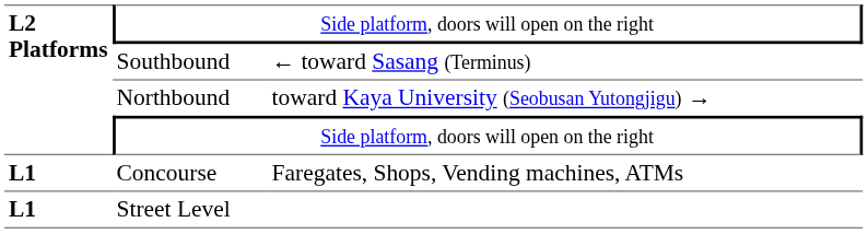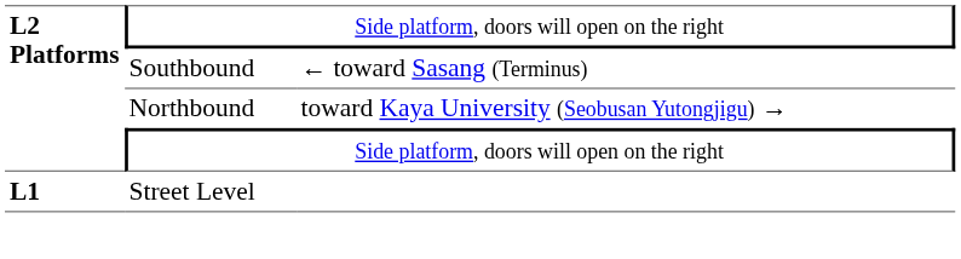- row: L1 | Concourse | Faregates, Shops, Vending machines, ATMs
